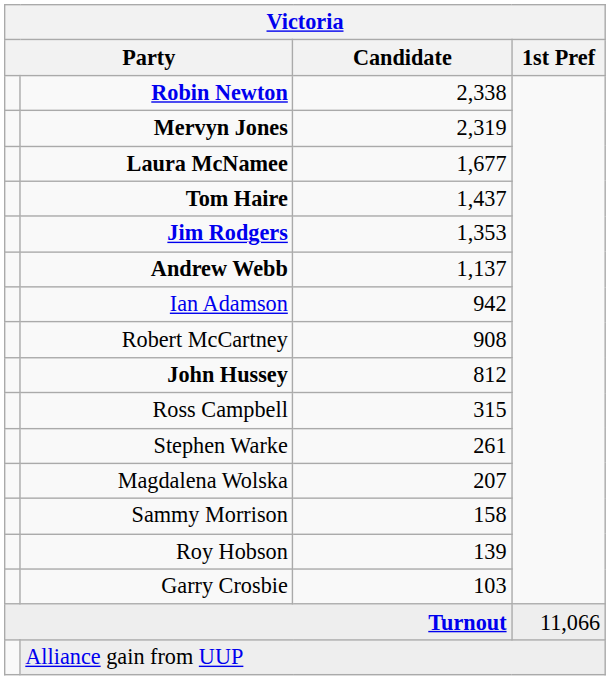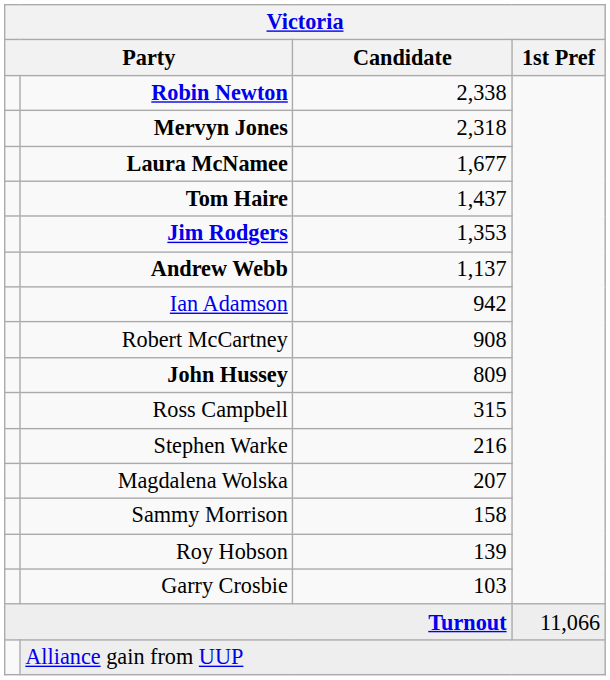Mervyn Jones | Candidate: 2,319 -> 2,318
John Hussey | Candidate: 812 -> 809
Stephen Warke | Candidate: 261 -> 216
